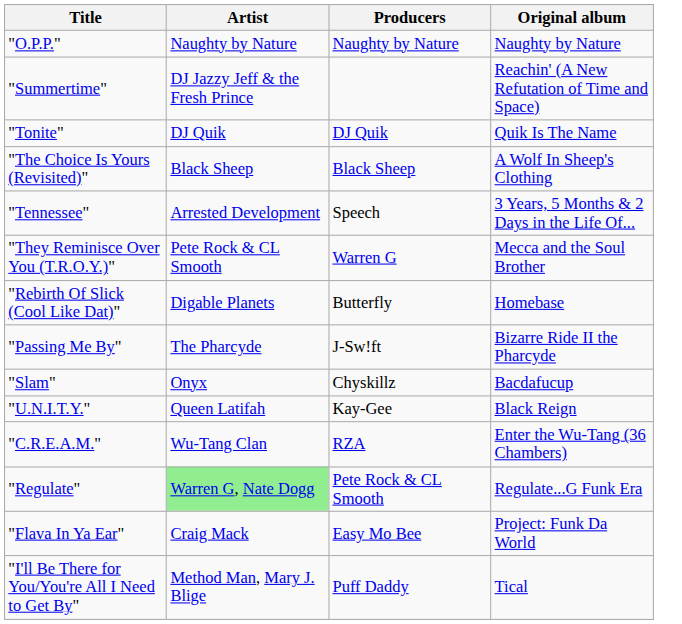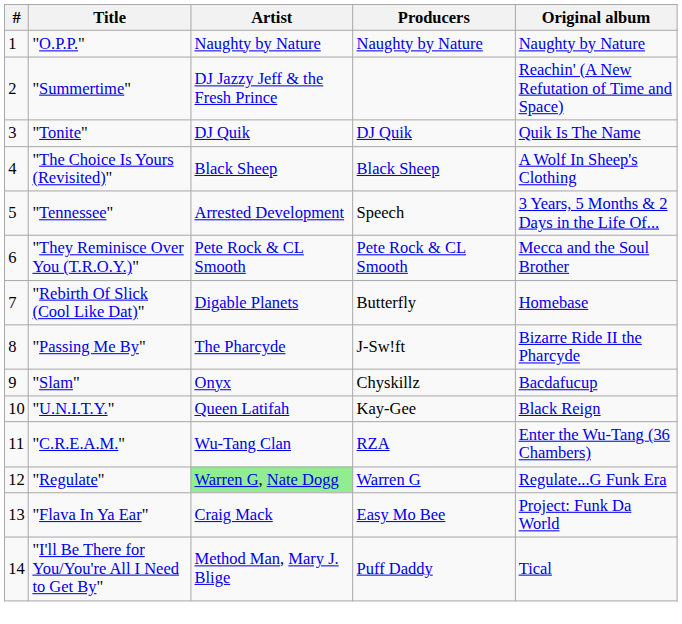+ column: # | 1 | 2 | 3 | 4 | 5 | 6 | 7 | 8 | 9 | 10 | 11 | 12 | 13 | 14
"They Reminisce Over You (T.R.O.Y.)" | Producers: Warren G -> Pete Rock & CL Smooth
"Regulate" | Producers: Pete Rock & CL Smooth -> Warren G
